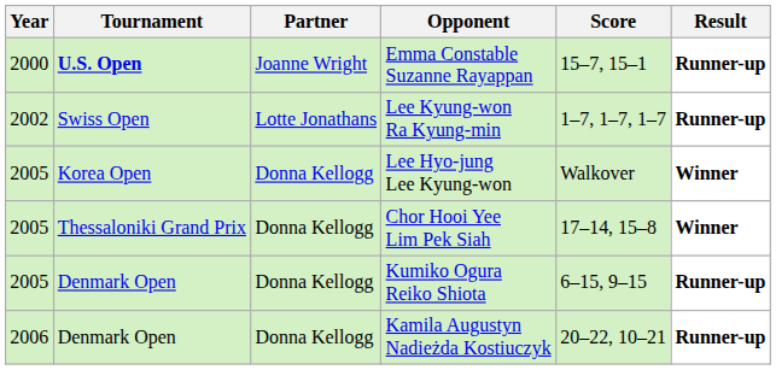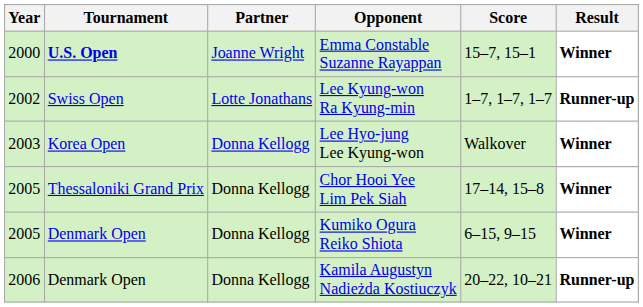Emma Constable Suzanne Rayappan | Result: Runner-up -> Winner
Lee Hyo-jung Lee Kyung-won | Year: 2005 -> 2003
Kumiko Ogura Reiko Shiota | Result: Runner-up -> Winner
